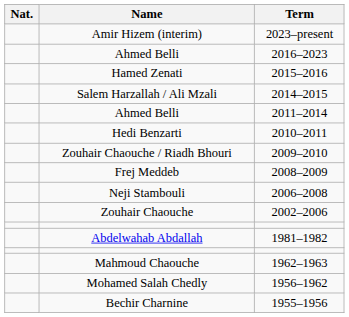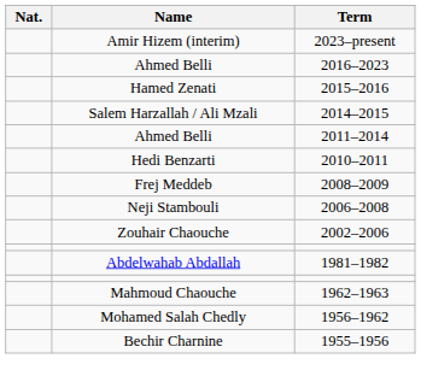- row: Zouhair Chaouche / Riadh Bhouri | 2009–2010
